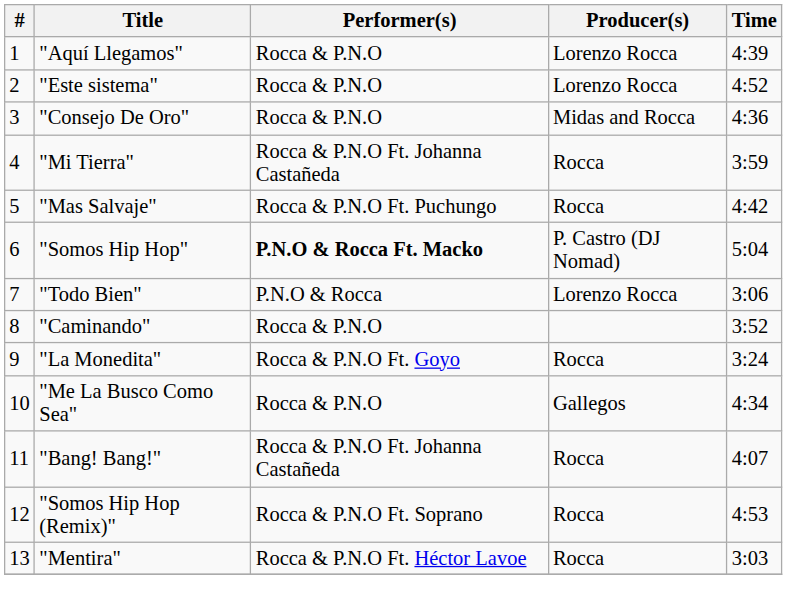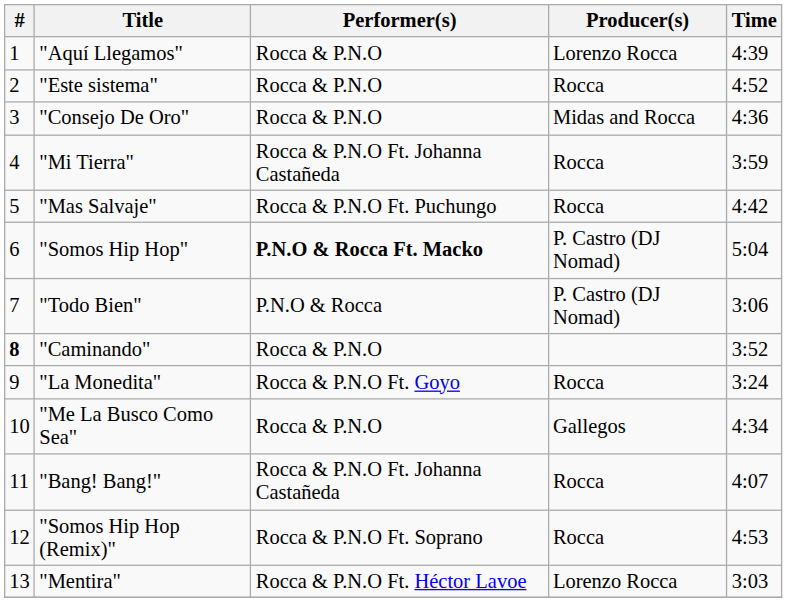"Este sistema" | Producer(s): Lorenzo Rocca -> Rocca
"Todo Bien" | Producer(s): Lorenzo Rocca -> P. Castro (DJ Nomad)
"Caminando" | #: normal -> bold
"Mentira" | Producer(s): Rocca -> Lorenzo Rocca
